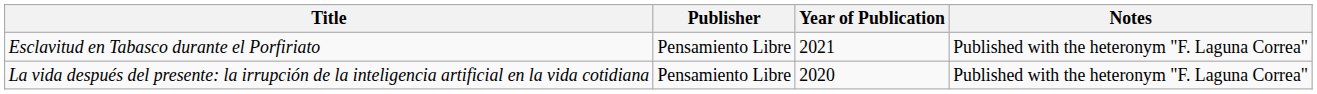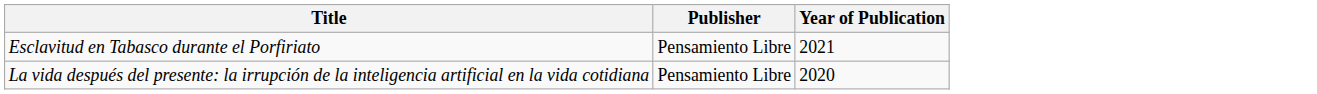- column: Notes | Published with the heteronym "F. Laguna Correa" | Published with the heteronym "F. Laguna Correa"
